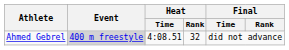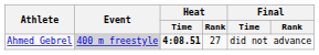Ahmed Gebrel | Heat / Time: normal -> bold
Ahmed Gebrel | Heat / Rank: 32 -> 27
